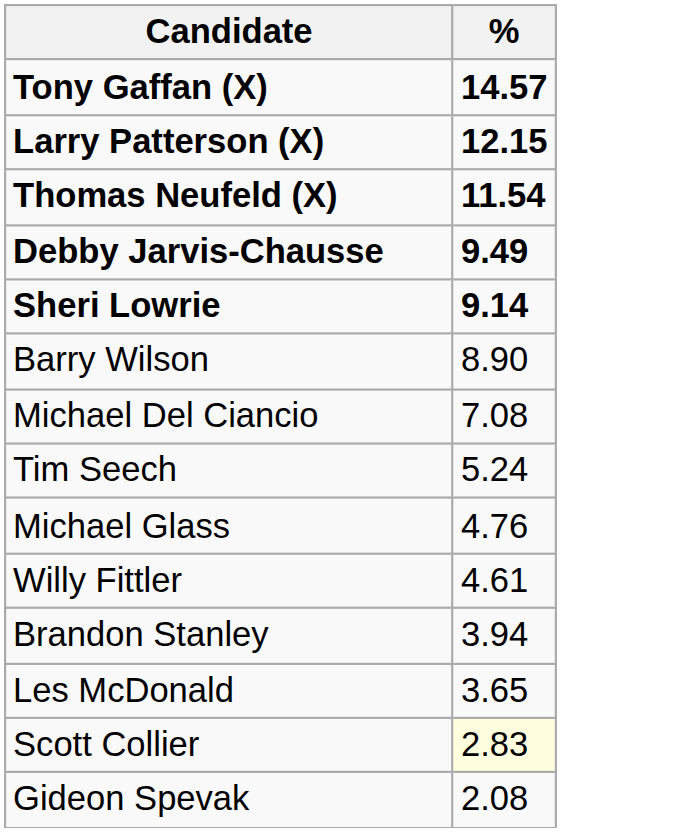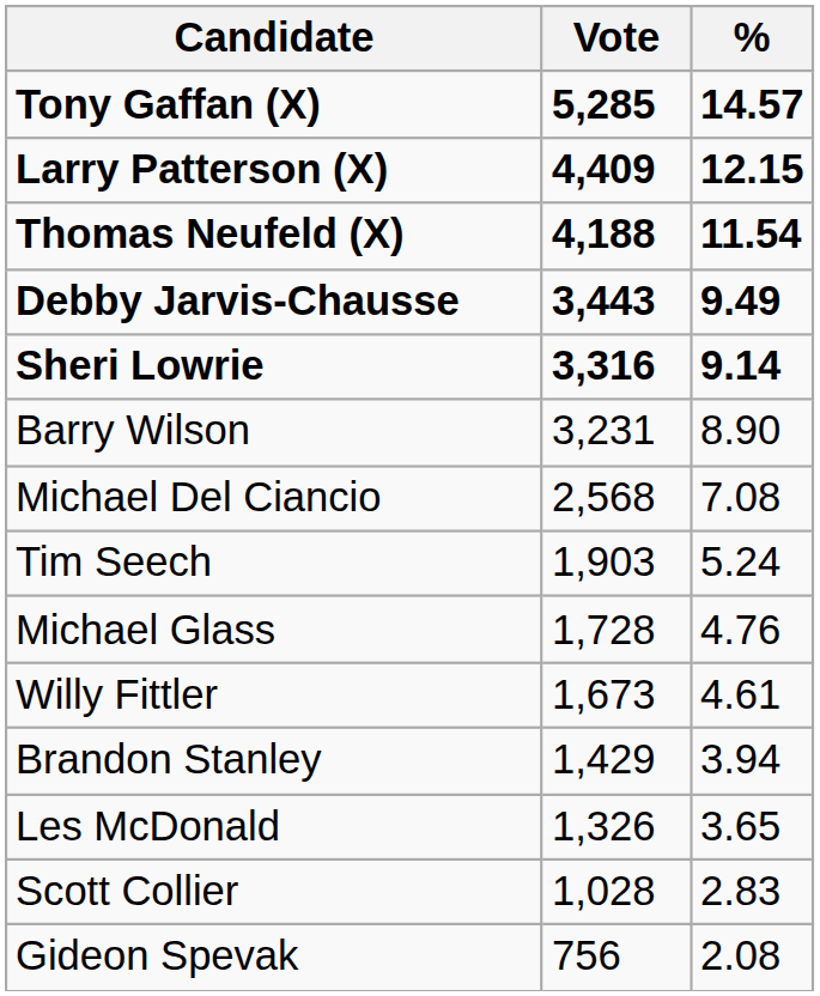+ column: Vote | 5,285 | 4,409 | 4,188 | 3,443 | 3,316 | 3,231 | 2,568 | 1,903 | 1,728 | 1,673 | 1,429 | 1,326 | 1,028 | 756
Scott Collier | %: lightyellow background -> no background
